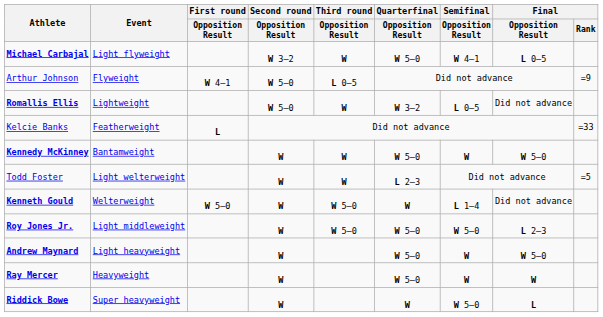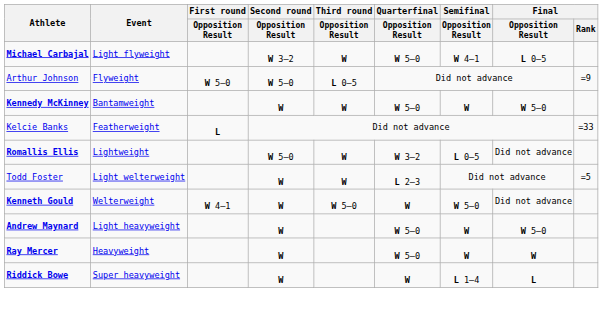Arthur Johnson | First round / Opposition Result: W 4–1 -> W 5–0
rows swapped: Kennedy McKinney <-> Romallis Ellis
Kenneth Gould | First round / Opposition Result: W 5–0 -> W 4–1
Kenneth Gould | Semifinal / Opposition Result: L 1–4 -> W 5–0
- row: Roy Jones Jr. | Light middleweight | W | W 5–0 | W 5–0 | W 5–0 | L 2–3
Riddick Bowe | Semifinal / Opposition Result: W 5–0 -> L 1–4
